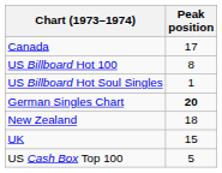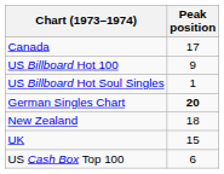US Billboard Hot 100 | Peak position: 8 -> 9
US Cash Box Top 100 | Peak position: 5 -> 6
